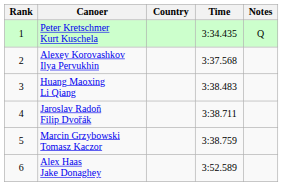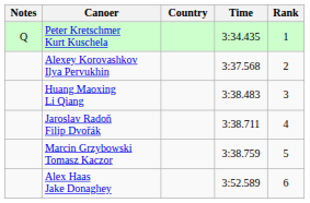columns swapped: Rank <-> Notes
